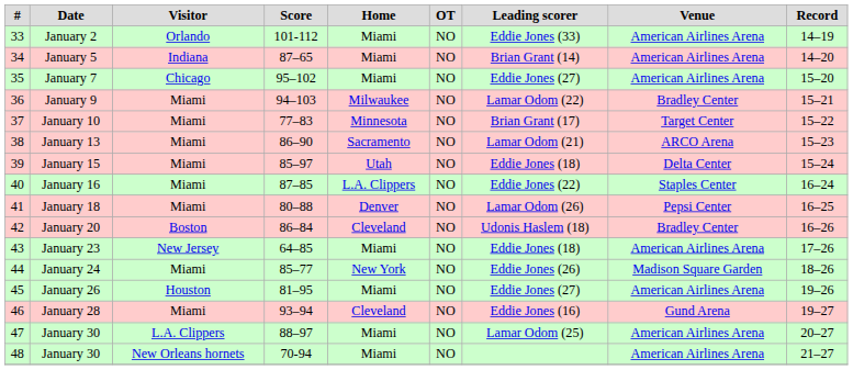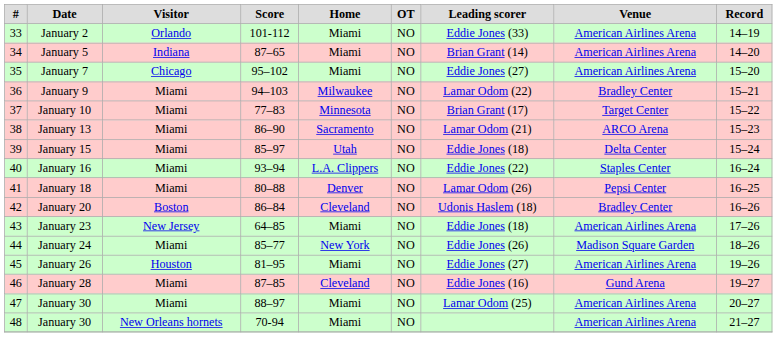January 16 | Score: 87–85 -> 93–94
January 28 | Score: 93–94 -> 87–85
47 / January 30 | Visitor: L.A. Clippers -> Miami
